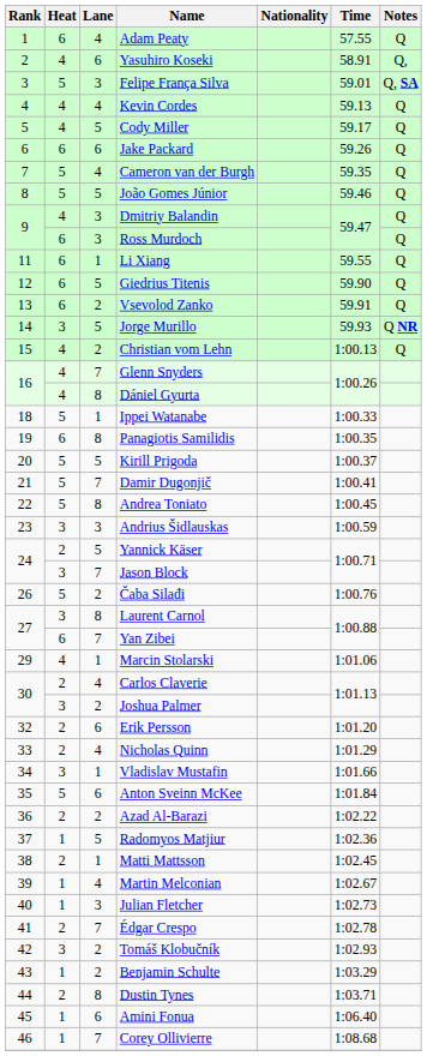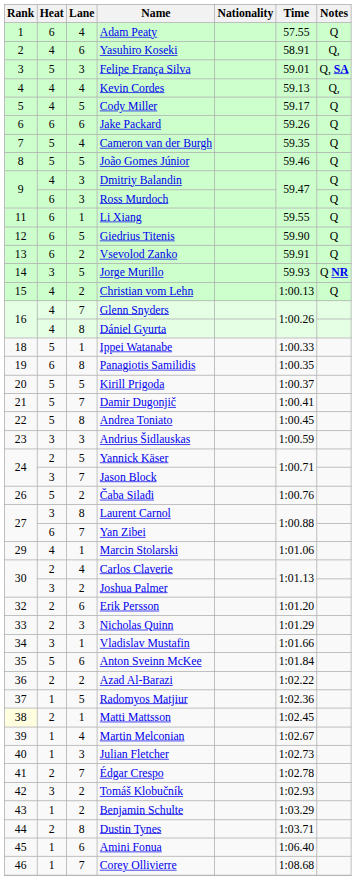Kevin Cordes | Notes: Q -> Q,
Nicholas Quinn | Lane: 4 -> 3
Matti Mattsson | Rank: no background -> lightyellow background
